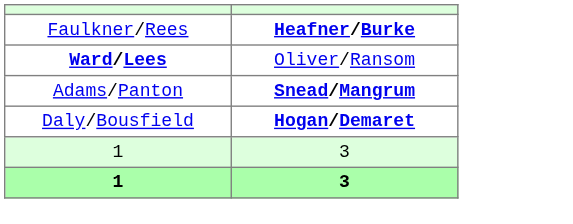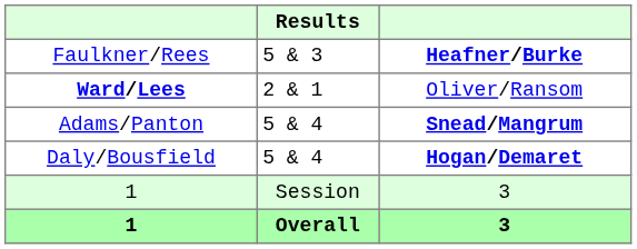+ column: Results | 5 & 3 | 2 & 1 | 5 & 4 | 5 & 4 | Session | Overall
